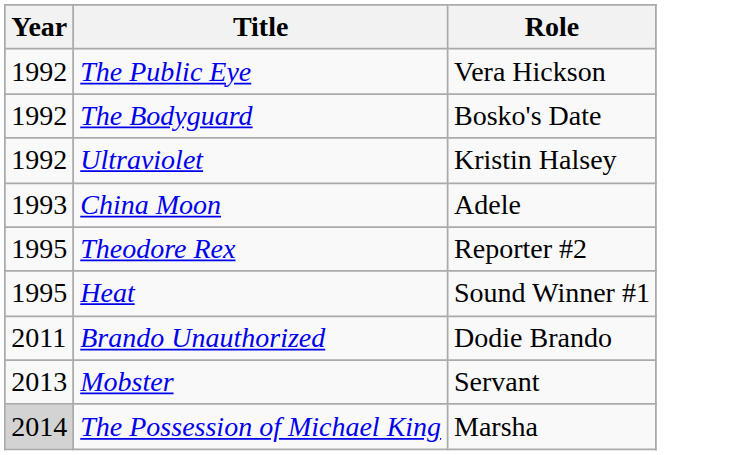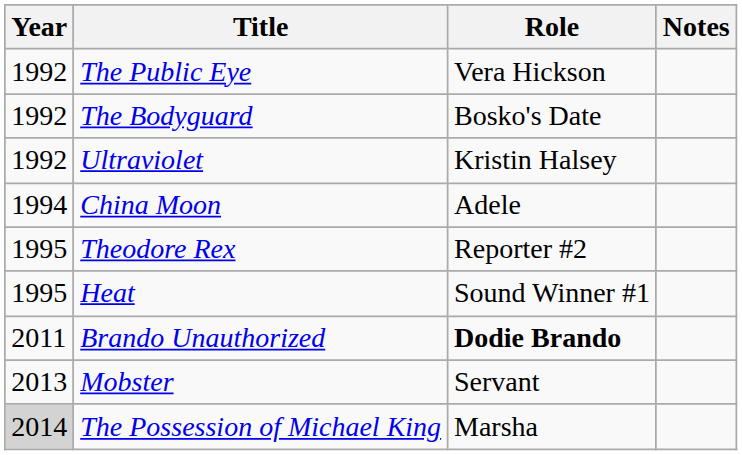+ column: Notes
China Moon | Year: 1993 -> 1994
Brando Unauthorized | Role: normal -> bold
